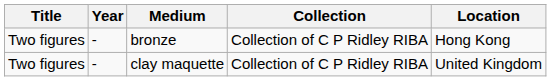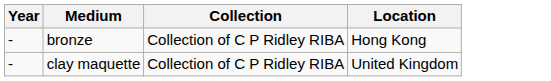- column: Title | Two figures | Two figures
